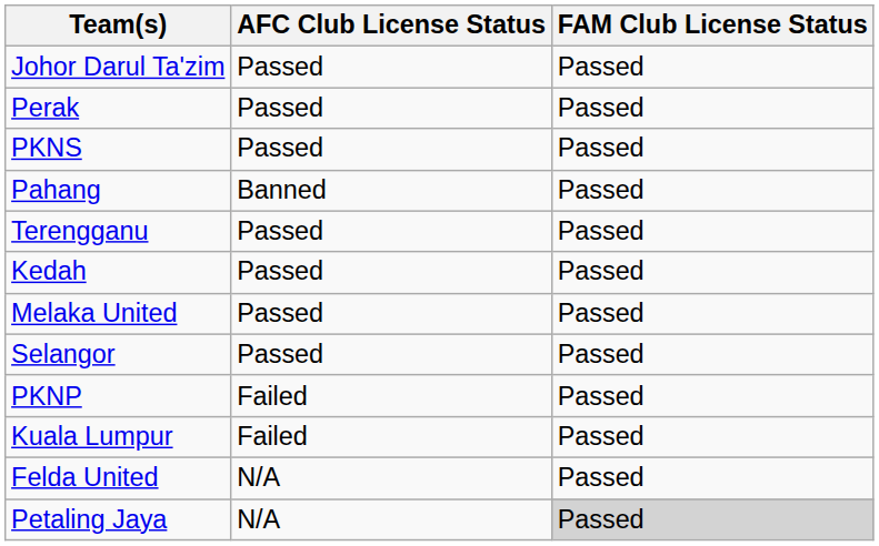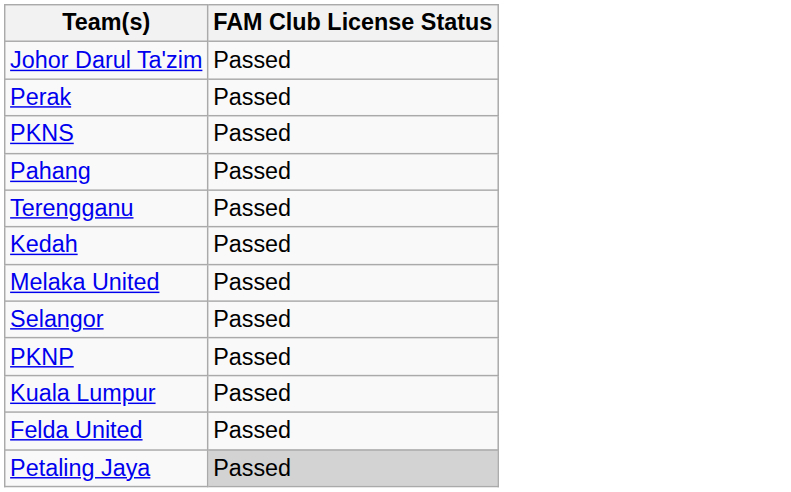- column: AFC Club License Status | Passed | Passed | Passed | Banned | Passed | Passed | Passed | Passed | Failed | Failed | N/A | N/A
